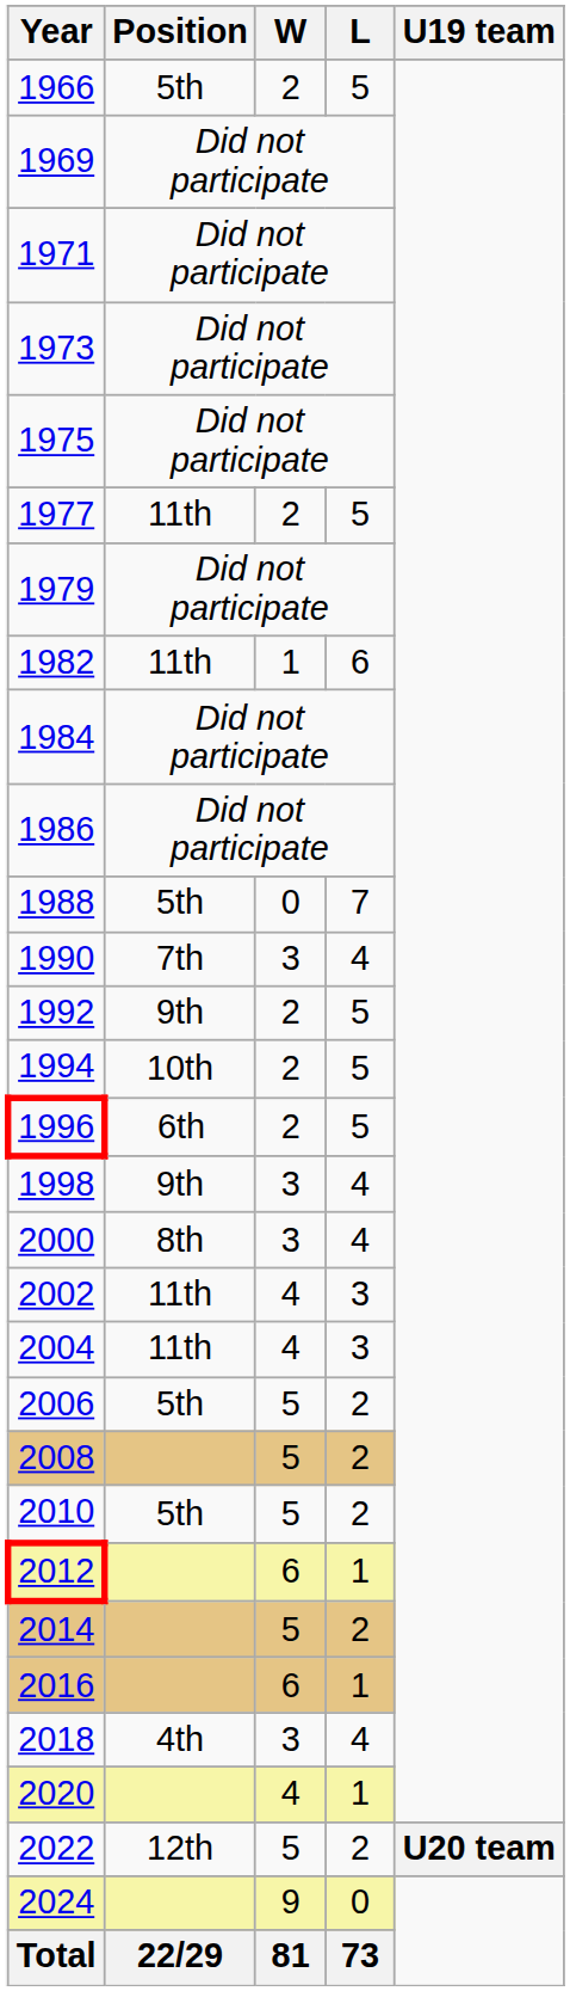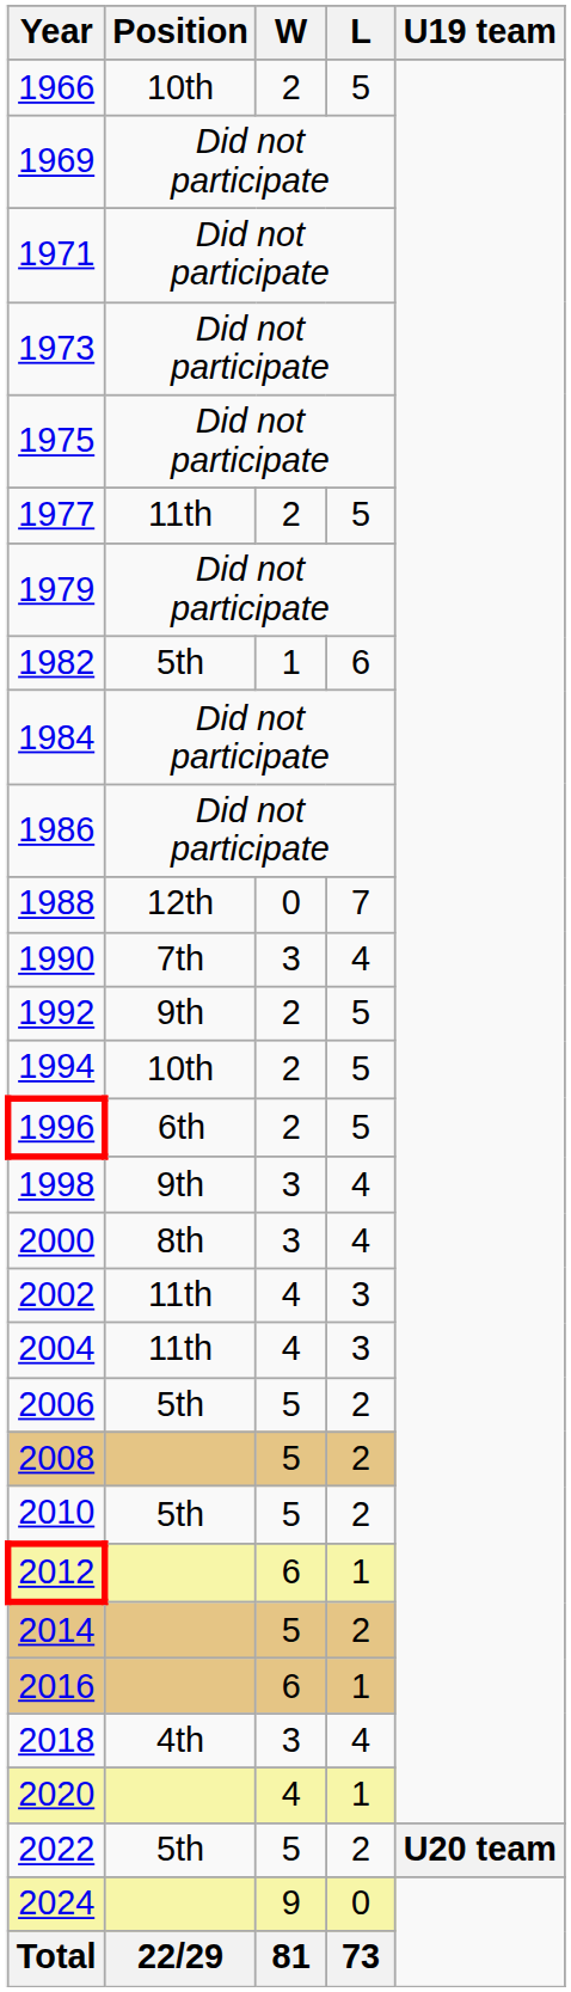1966 | Position: 5th -> 10th
1982 | Position: 11th -> 5th
1988 | Position: 5th -> 12th
2022 | Position: 12th -> 5th
